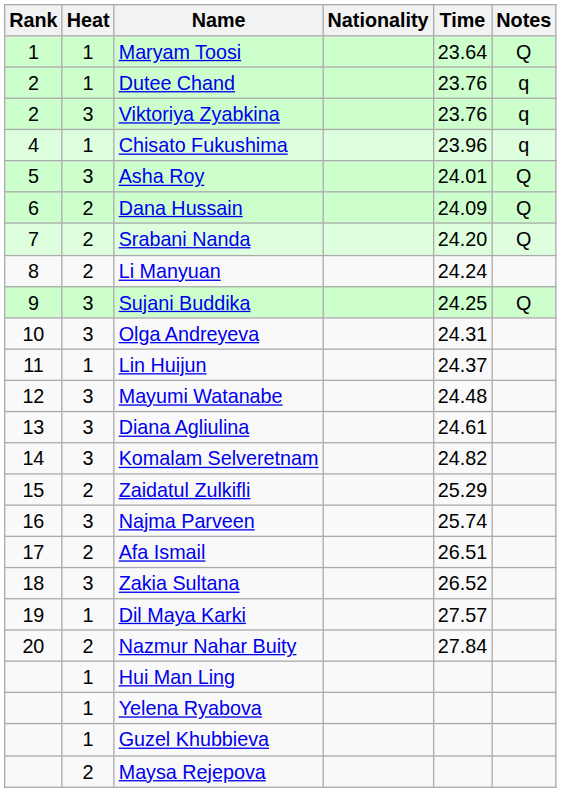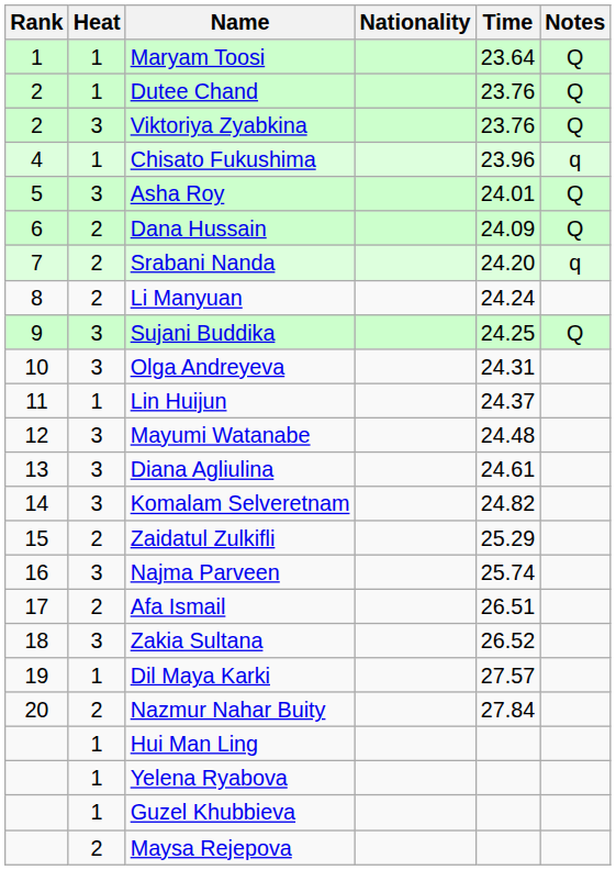Dutee Chand | Notes: q -> Q
Viktoriya Zyabkina | Notes: q -> Q
Srabani Nanda | Notes: Q -> q
